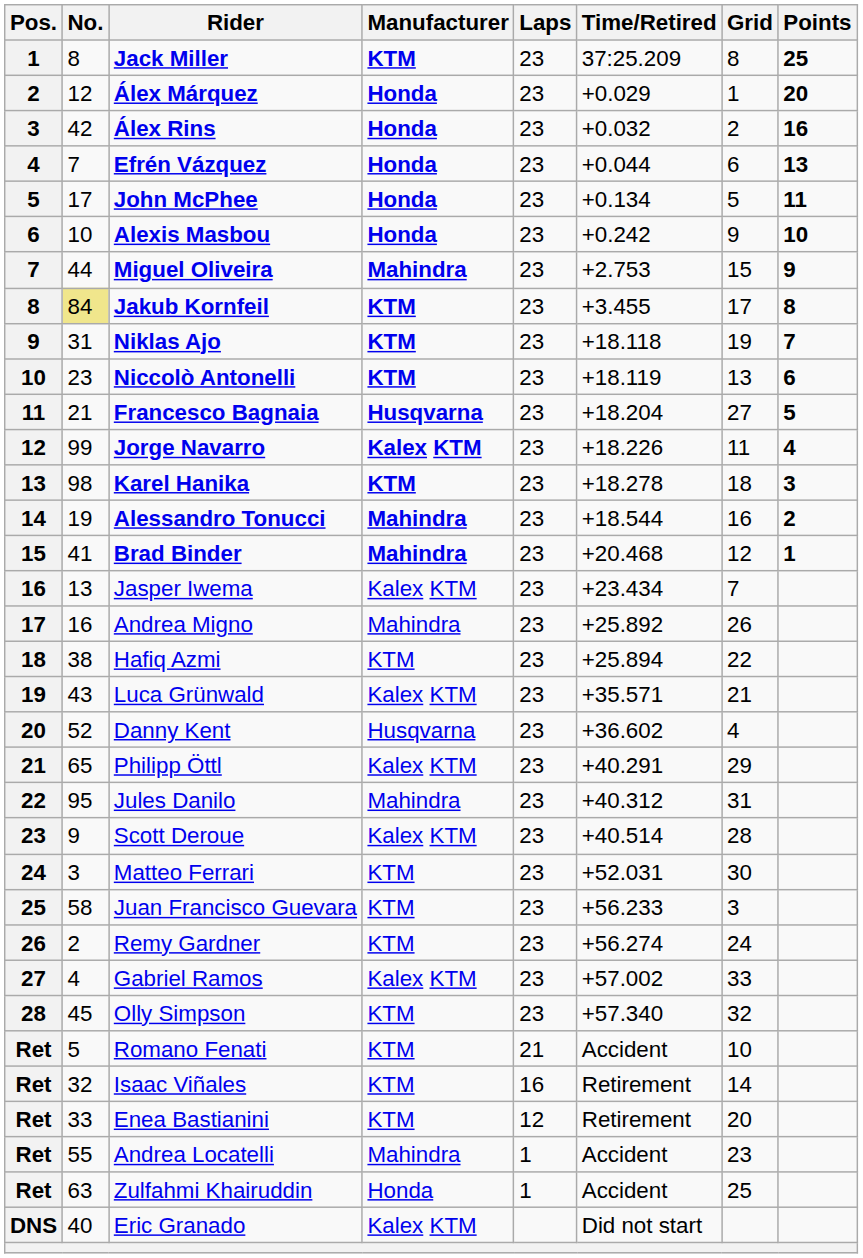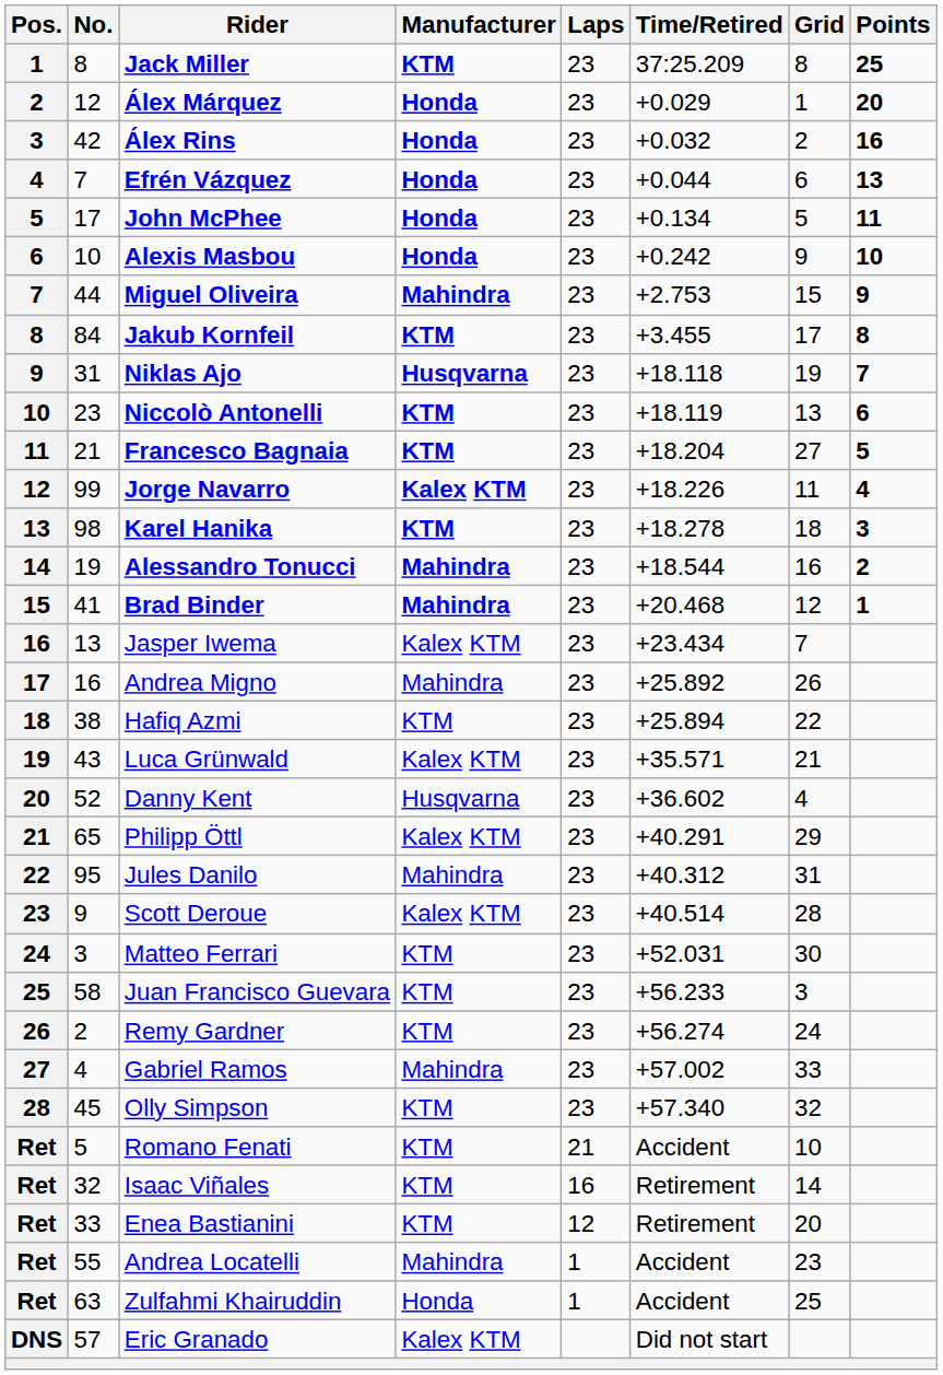Jakub Kornfeil | No.: khaki background -> no background
Niklas Ajo | Manufacturer: KTM -> Husqvarna
Francesco Bagnaia | Manufacturer: Husqvarna -> KTM
Gabriel Ramos | Manufacturer: Kalex KTM -> Mahindra
Eric Granado | No.: 40 -> 57
